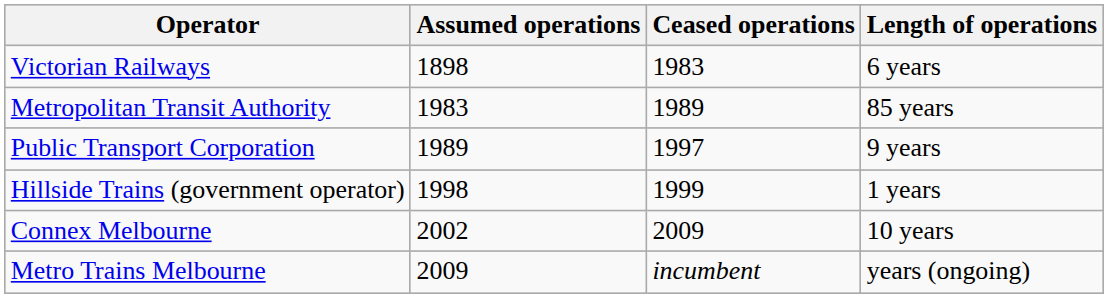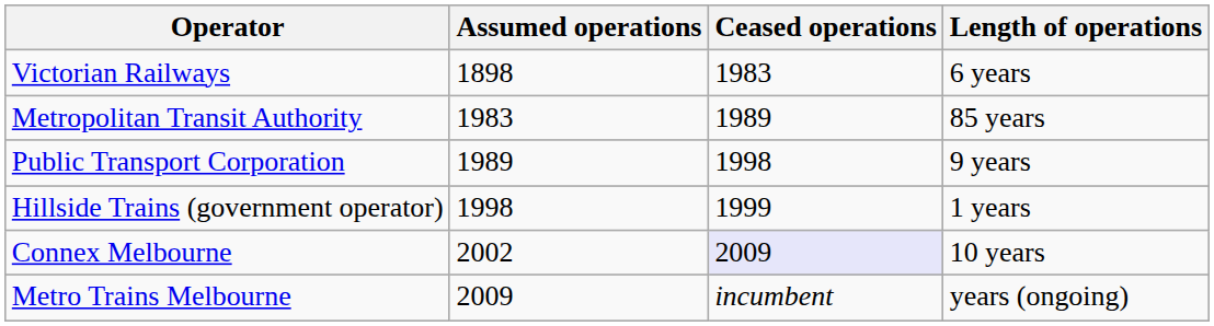Public Transport Corporation | Ceased operations: 1997 -> 1998
Connex Melbourne | Ceased operations: no background -> lavender background
